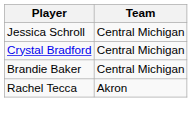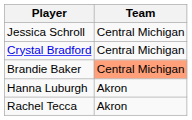Brandie Baker | Team: no background -> lightsalmon background
+ row: Hanna Luburgh | Akron
